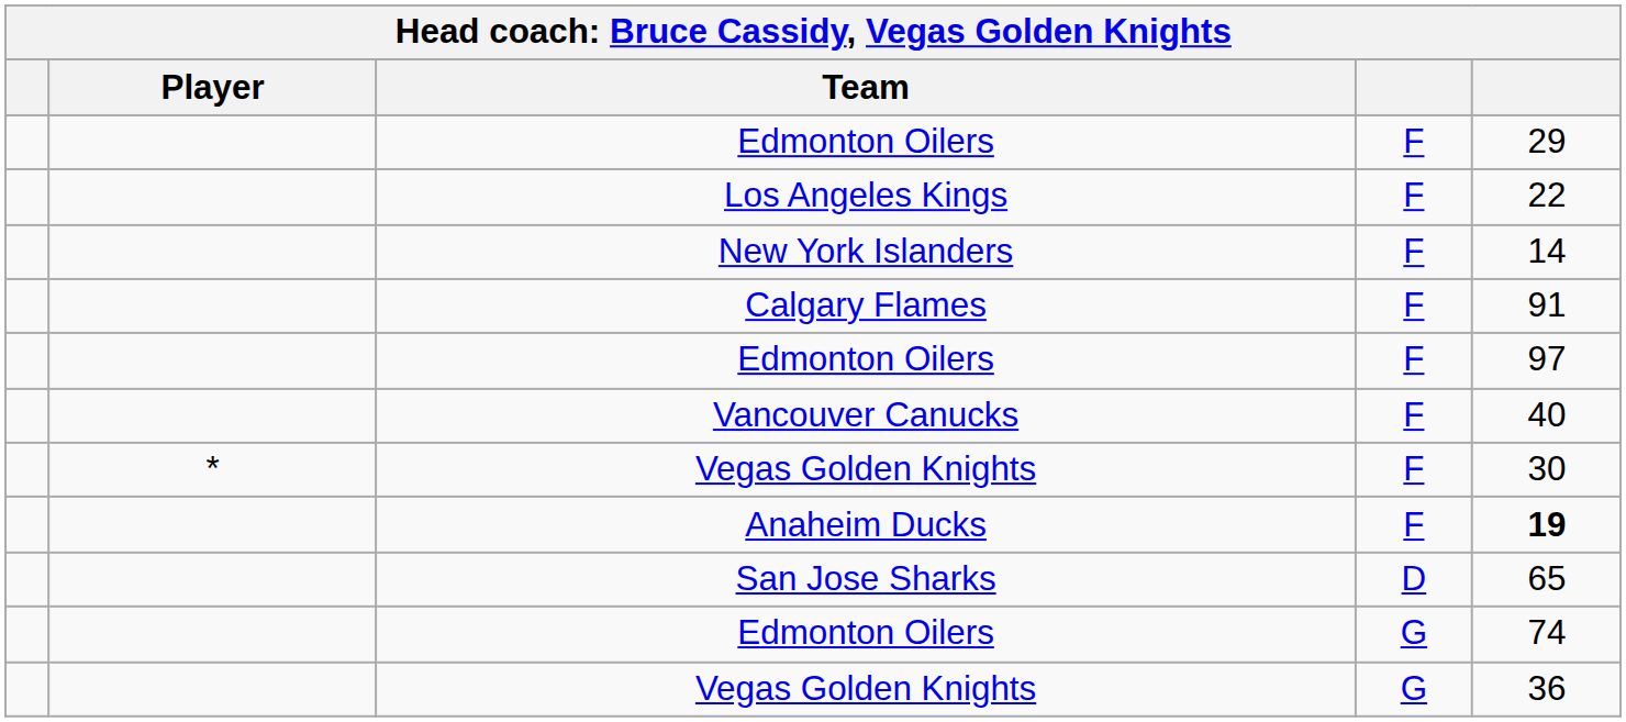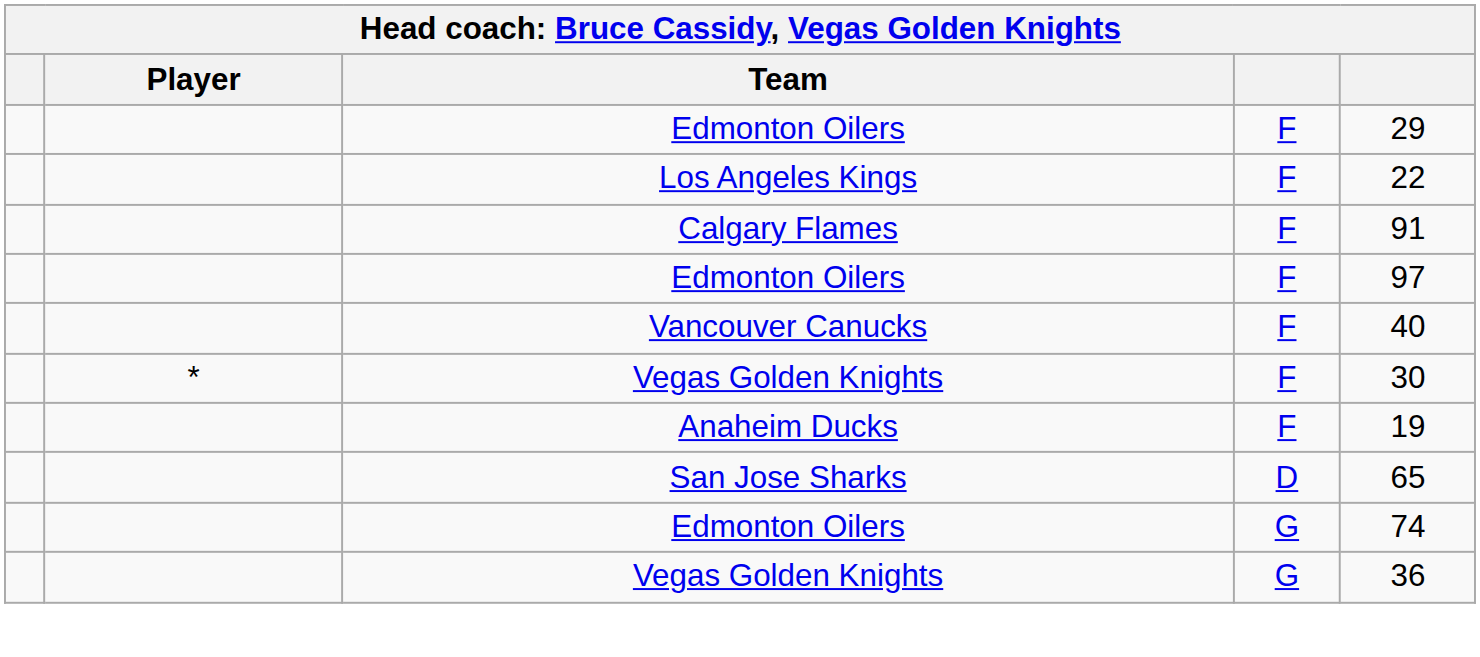- row: New York Islanders | F | 14
Anaheim Ducks | column 5: bold -> normal
